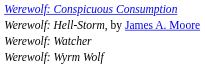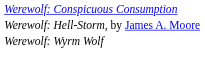- row: Werewolf: Watcher
